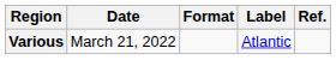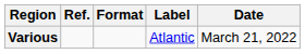columns swapped: Date <-> Ref.
